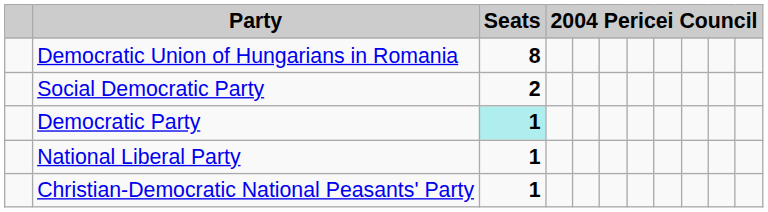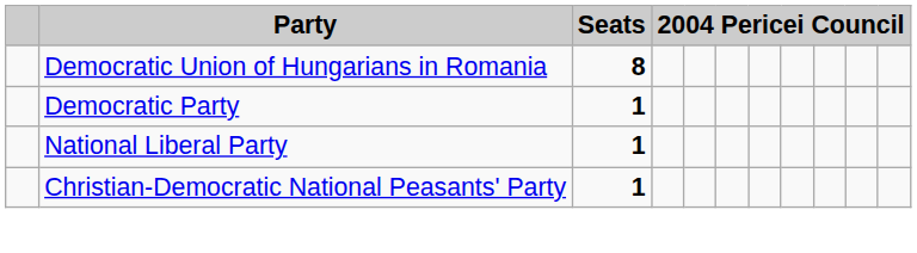- row: Social Democratic Party | 2
Democratic Party | Seats: paleturquoise background -> no background
